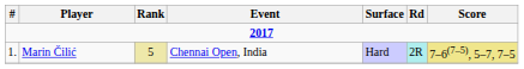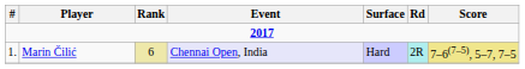Marin Čilić | Rank: 5 -> 6
Marin Čilić | Event: no background -> lavender background
